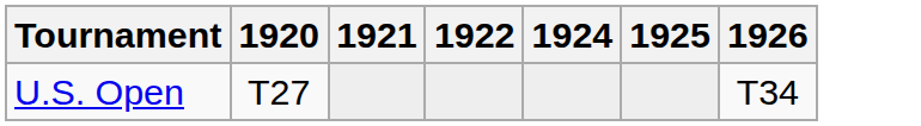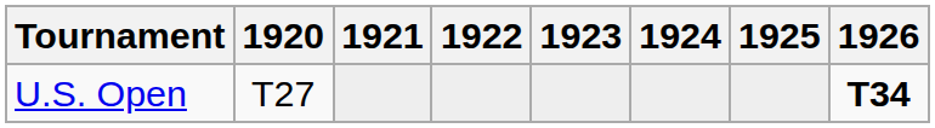+ column: 1923
U.S. Open | 1926: normal -> bold
